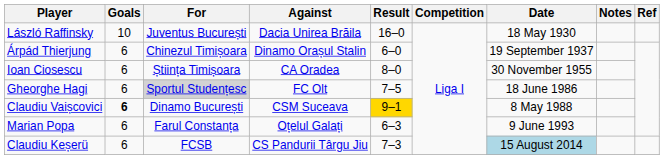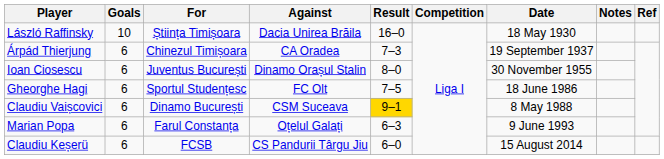László Raffinsky | For: Juventus București -> Știința Timișoara
Árpád Thierjung | Against: Dinamo Orașul Stalin -> CA Oradea
Árpád Thierjung | Result: 6–0 -> 7–3
Ioan Ciosescu | For: Știința Timișoara -> Juventus București
Ioan Ciosescu | Against: CA Oradea -> Dinamo Orașul Stalin
Gheorghe Hagi | For: lightgrey background -> no background
Claudiu Vaișcovici | Goals: bold -> normal
Claudiu Keșerü | Result: 7–3 -> 6–0
Claudiu Keșerü | Date: lightblue background -> no background
